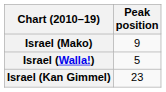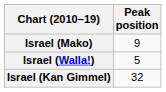Israel (Kan Gimmel) | Peak position: 23 -> 32
